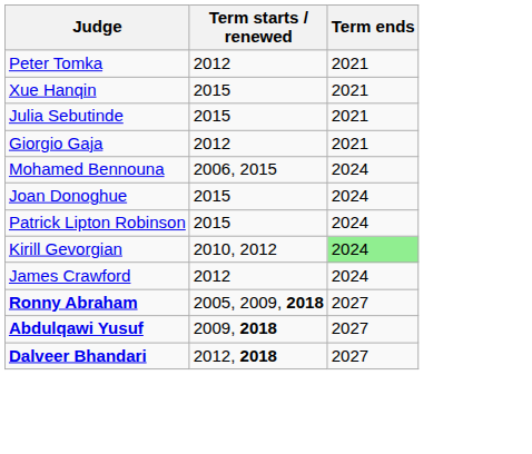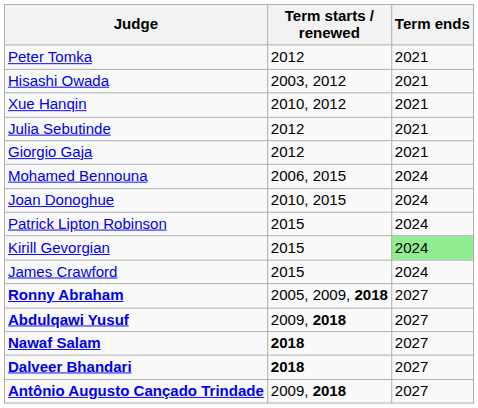+ row: Hisashi Owada | 2003, 2012 | 2021
Xue Hanqin | Term starts / renewed: 2015 -> 2010, 2012
Julia Sebutinde | Term starts / renewed: 2015 -> 2012
Joan Donoghue | Term starts / renewed: 2015 -> 2010, 2015
Kirill Gevorgian | Term starts / renewed: 2010, 2012 -> 2015
James Crawford | Term starts / renewed: 2012 -> 2015
+ row: Nawaf Salam | 2018 | 2027
Dalveer Bhandari | Term starts / renewed: 2012, 2018 -> 2018
+ row: Antônio Augusto Cançado Trindade | 2009, 2018 | 2027
